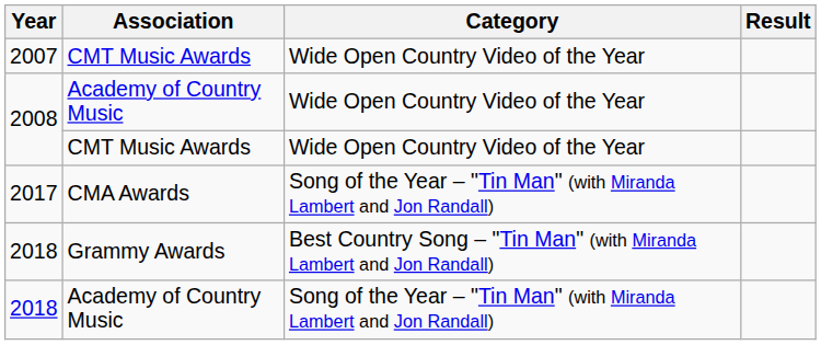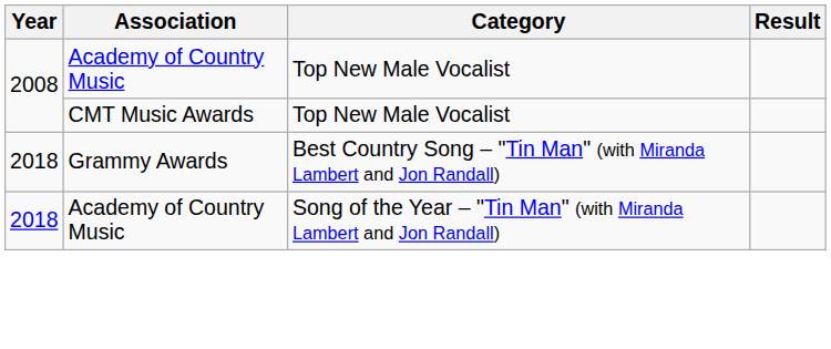- row: 2007 | CMT Music Awards | Wide Open Country Video of the Year
2008 / Academy of Country Music | Category: Wide Open Country Video of the Year -> Top New Male Vocalist
2008 / CMT Music Awards | Category: Wide Open Country Video of the Year -> Top New Male Vocalist
- row: 2017 | CMA Awards | Song of the Year – "Tin Man" (with Miranda Lambert and Jon Randall)
